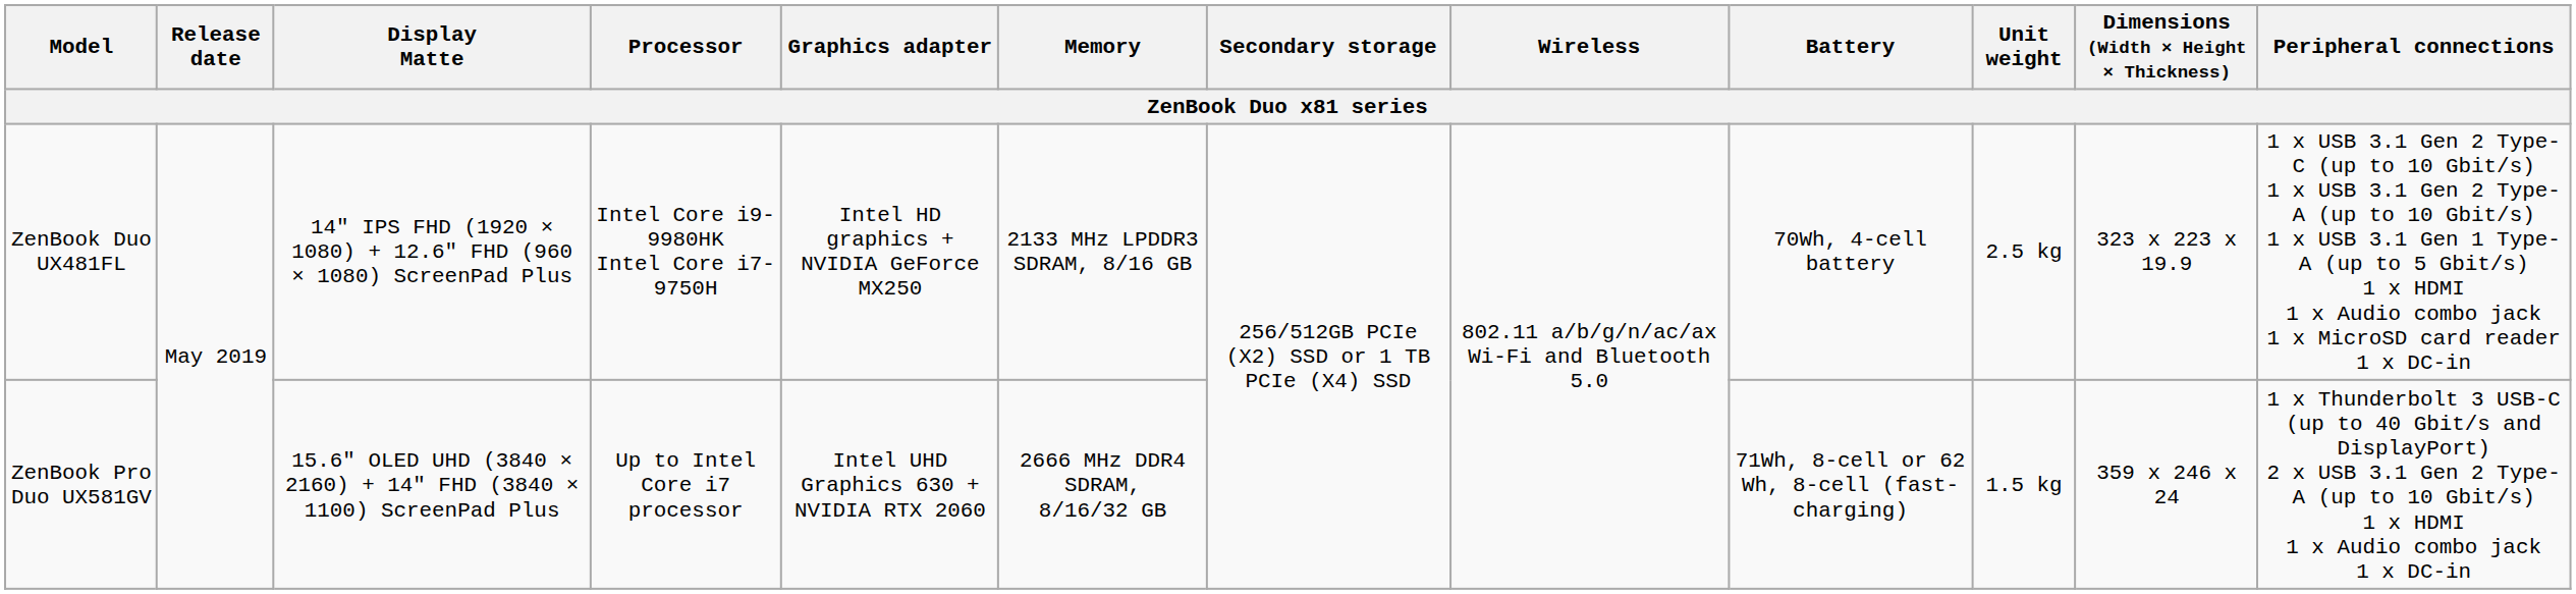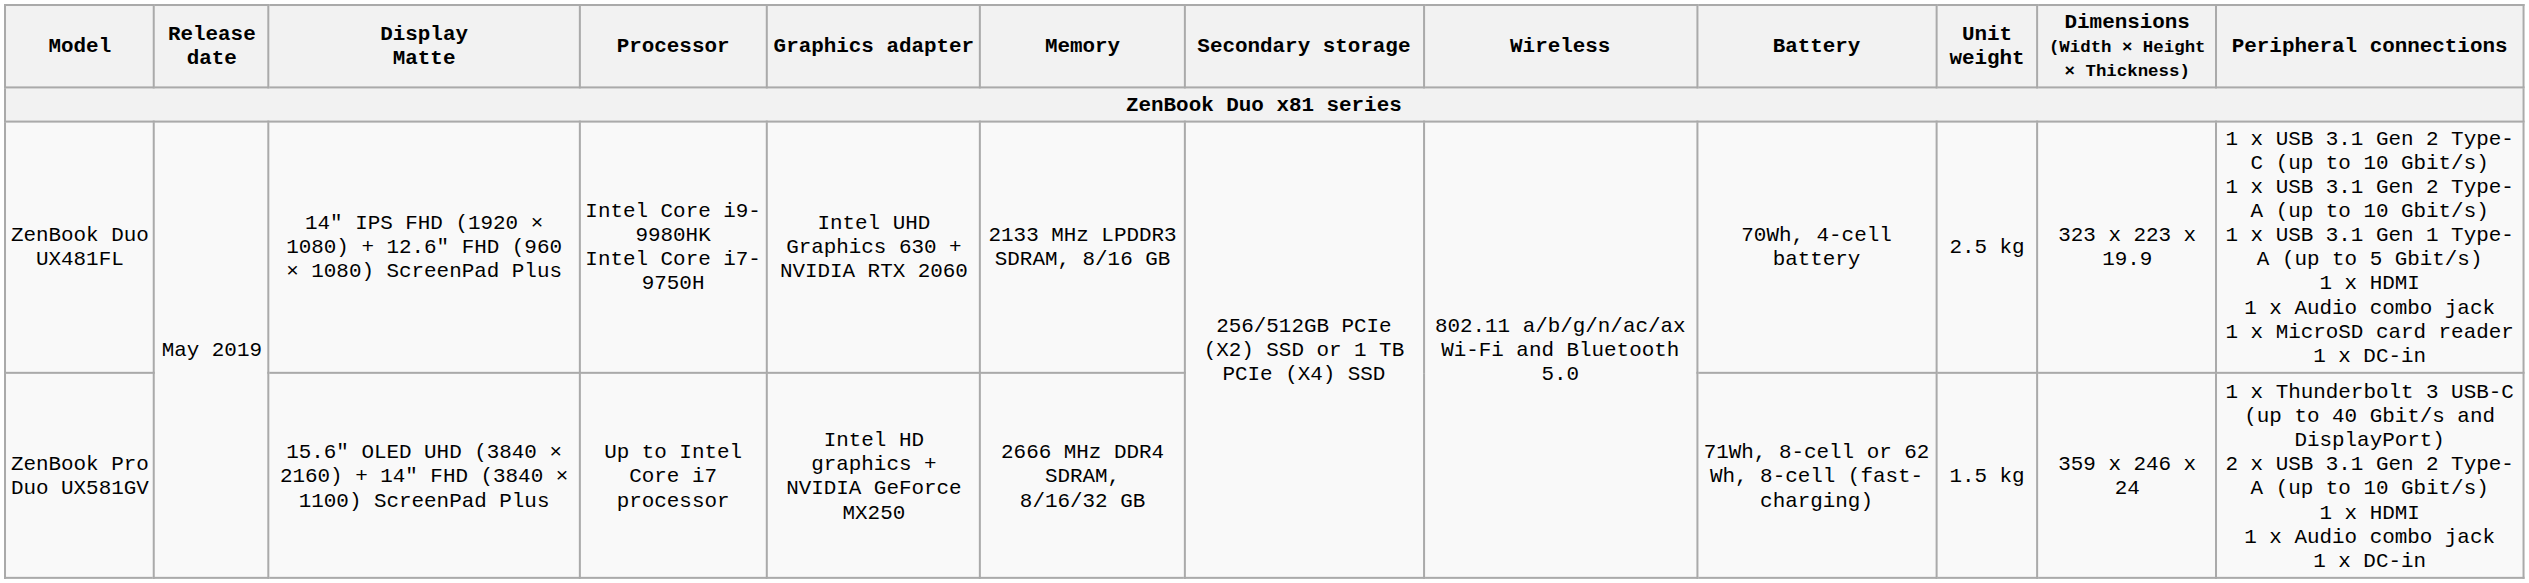ZenBook Duo UX481FL | Graphics adapter: Intel HD graphics + NVIDIA GeForce MX250 -> Intel UHD Graphics 630 + NVIDIA RTX 2060
ZenBook Pro Duo UX581GV | Graphics adapter: Intel UHD Graphics 630 + NVIDIA RTX 2060 -> Intel HD graphics + NVIDIA GeForce MX250
